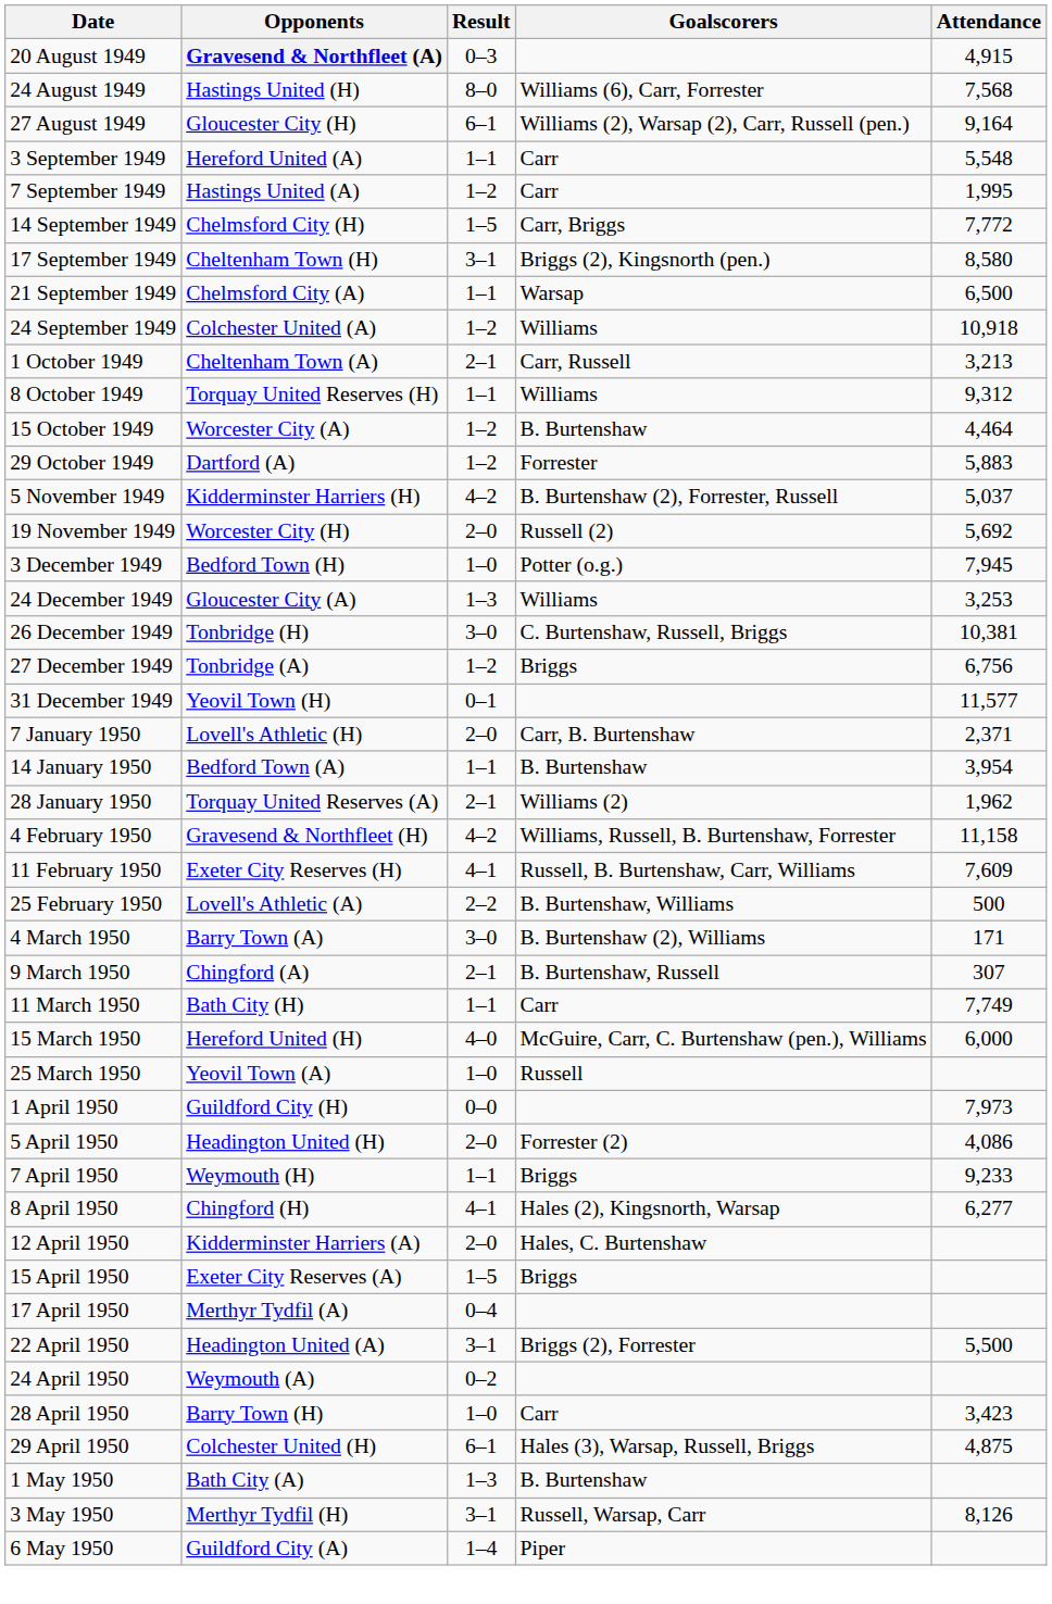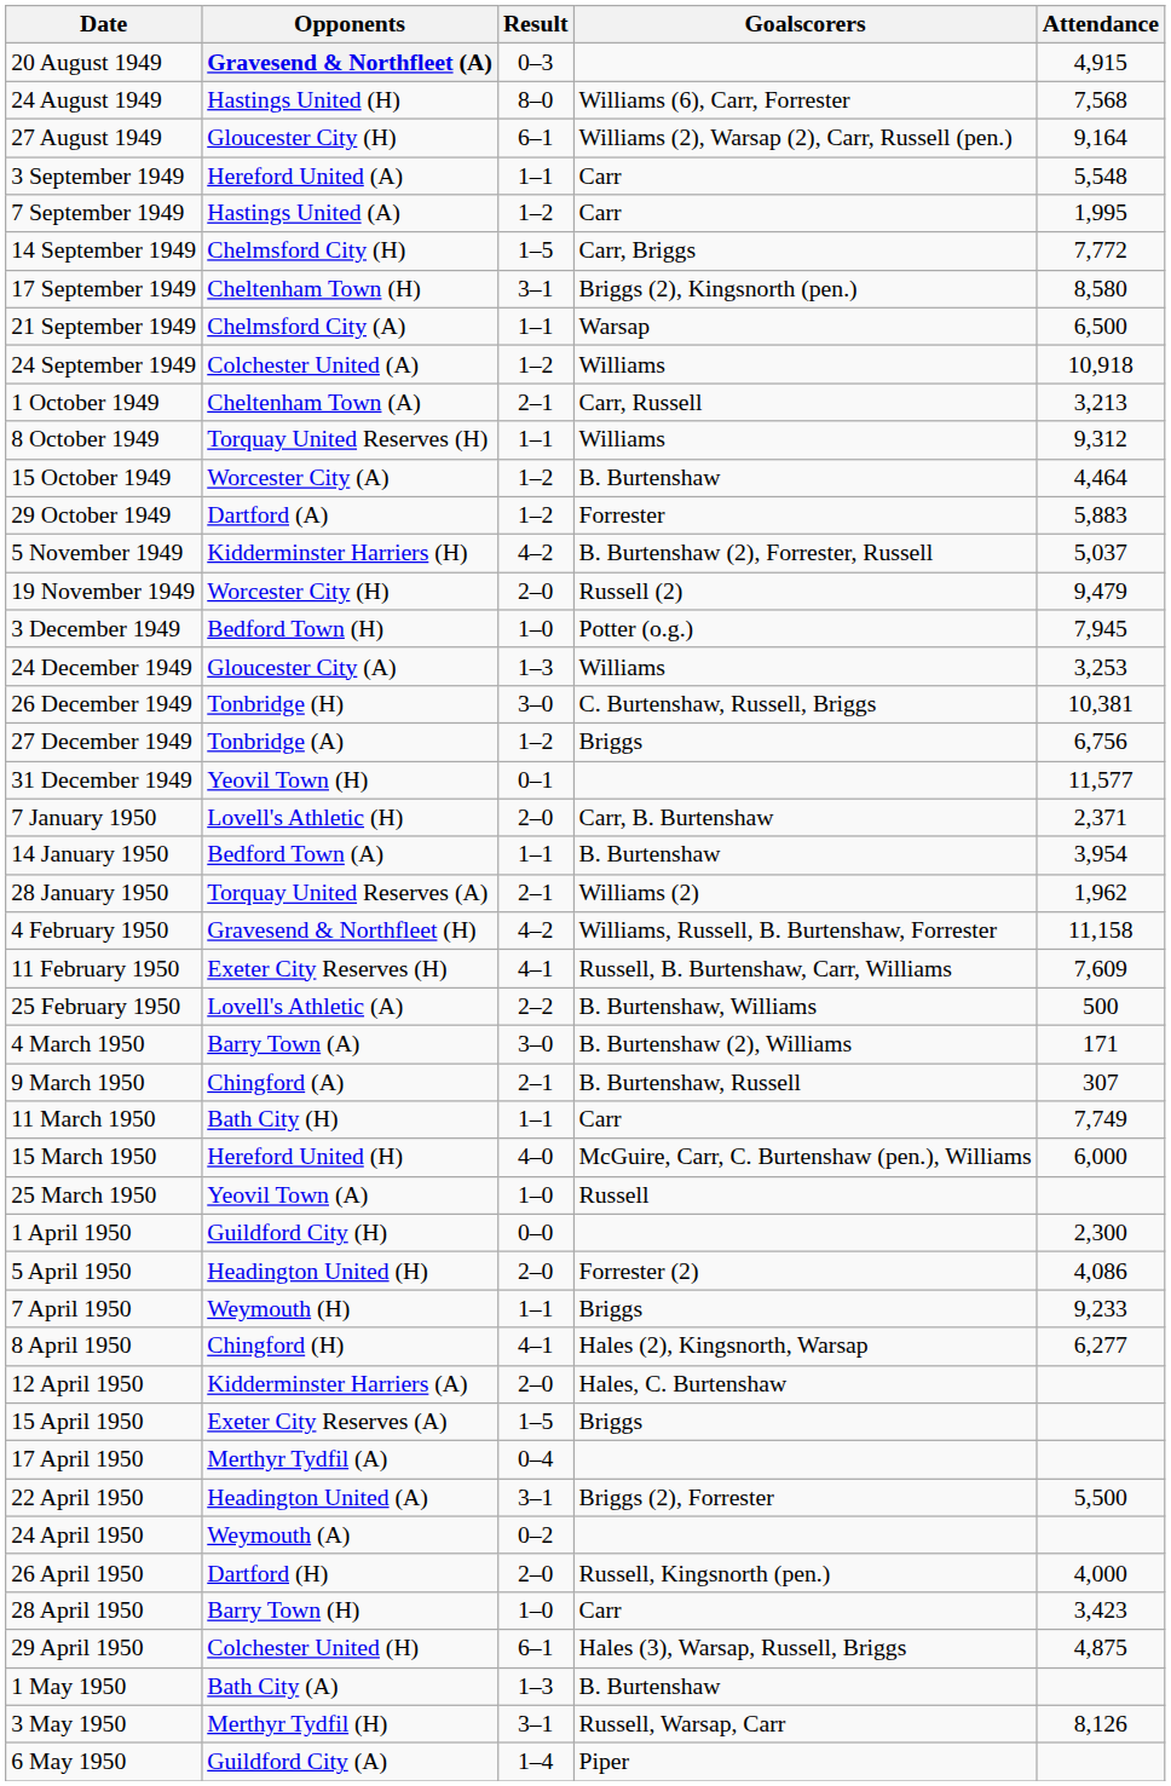19 November 1949 | Attendance: 5,692 -> 9,479
1 April 1950 | Attendance: 7,973 -> 2,300
+ row: 26 April 1950 | Dartford (H) | 2–0 | Russell, Kingsnorth (pen.) | 4,000
